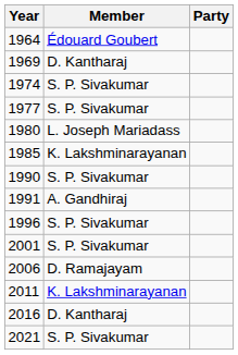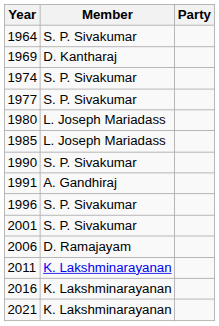1964 | Member: Édouard Goubert -> S. P. Sivakumar
1985 | Member: K. Lakshminarayanan -> L. Joseph Mariadass
2016 | Member: D. Kantharaj -> K. Lakshminarayanan
2021 | Member: S. P. Sivakumar -> K. Lakshminarayanan
